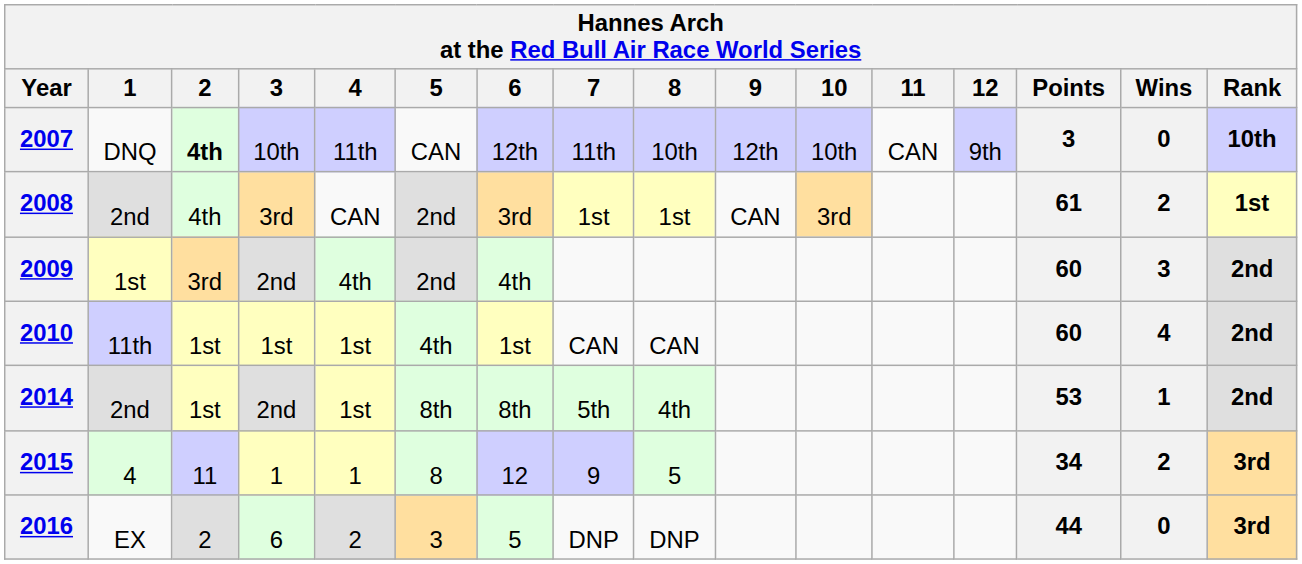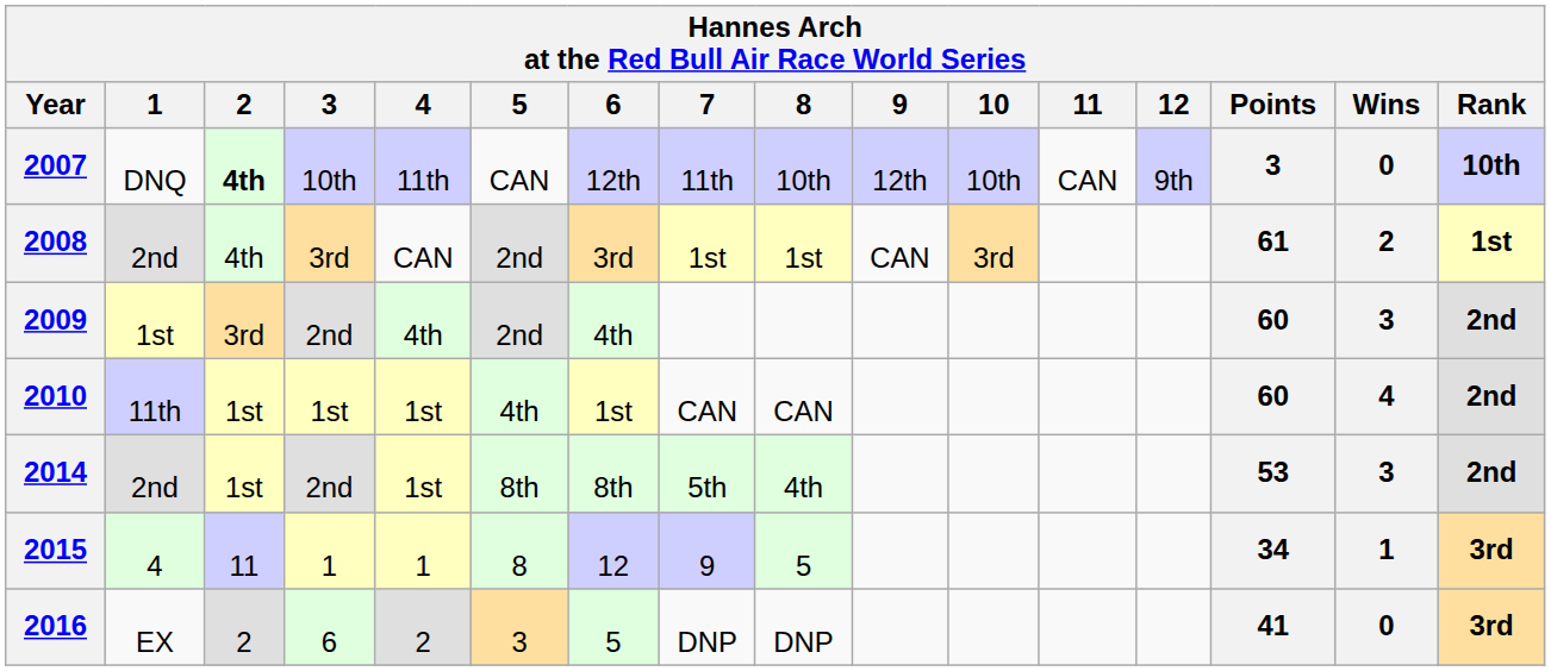2014 | Wins: 1 -> 3
2015 | Wins: 2 -> 1
2016 | Points: 44 -> 41
